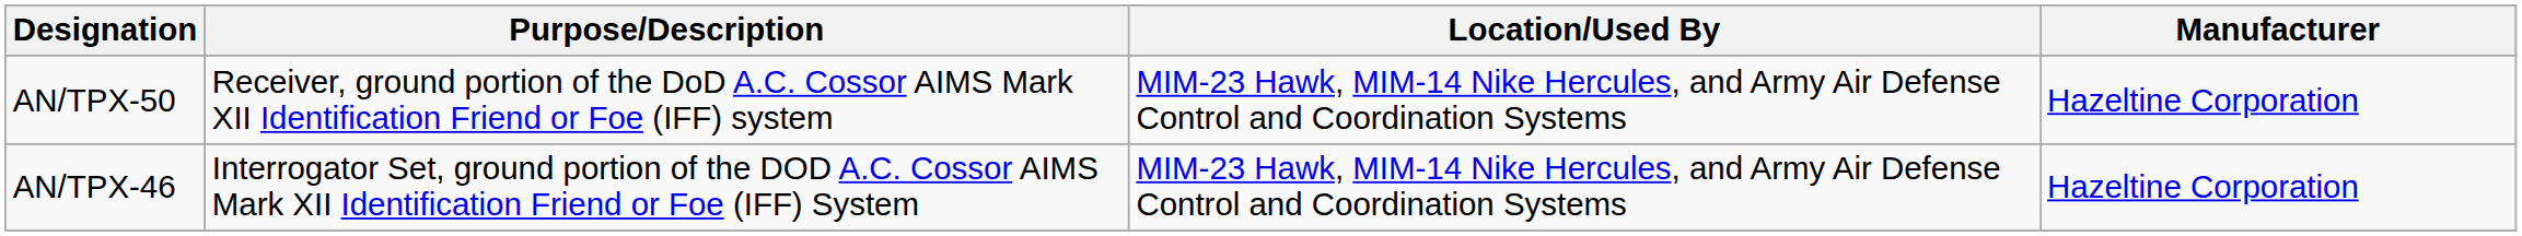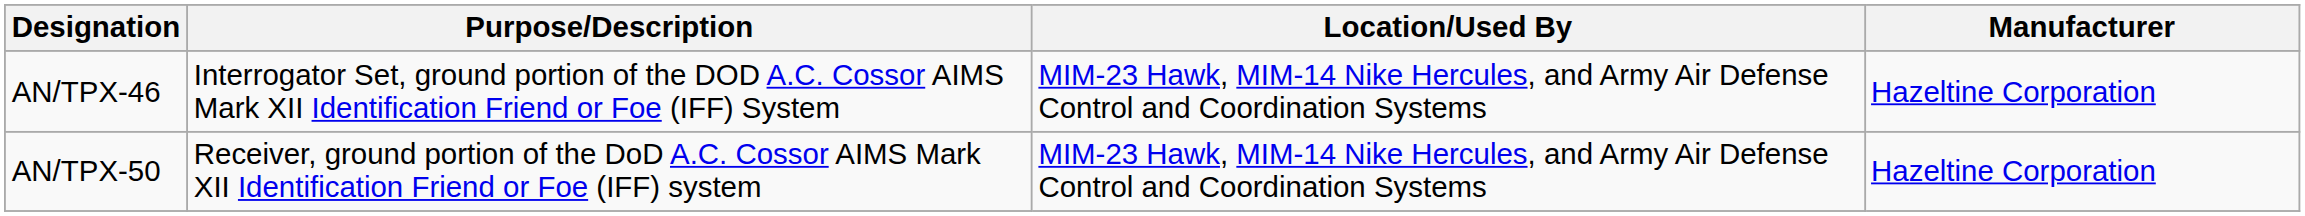rows swapped: AN/TPX-46 <-> AN/TPX-50
